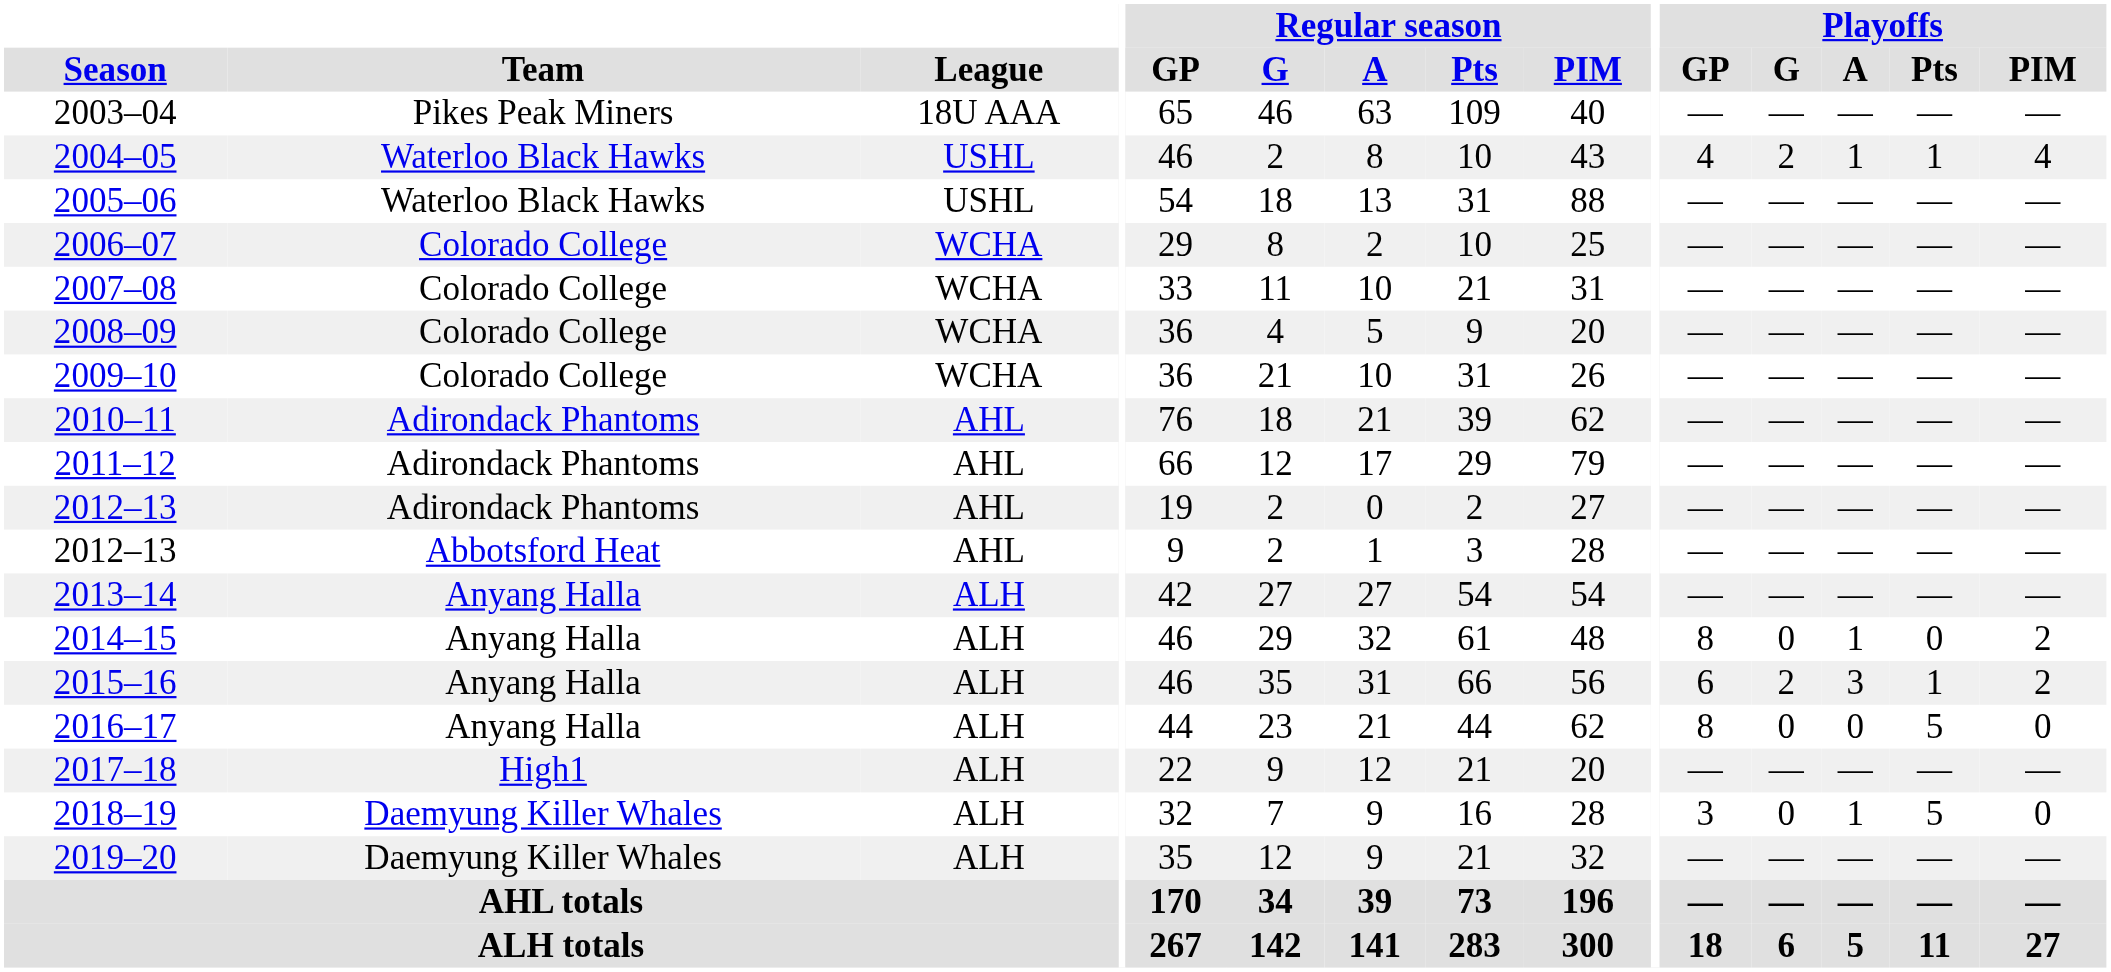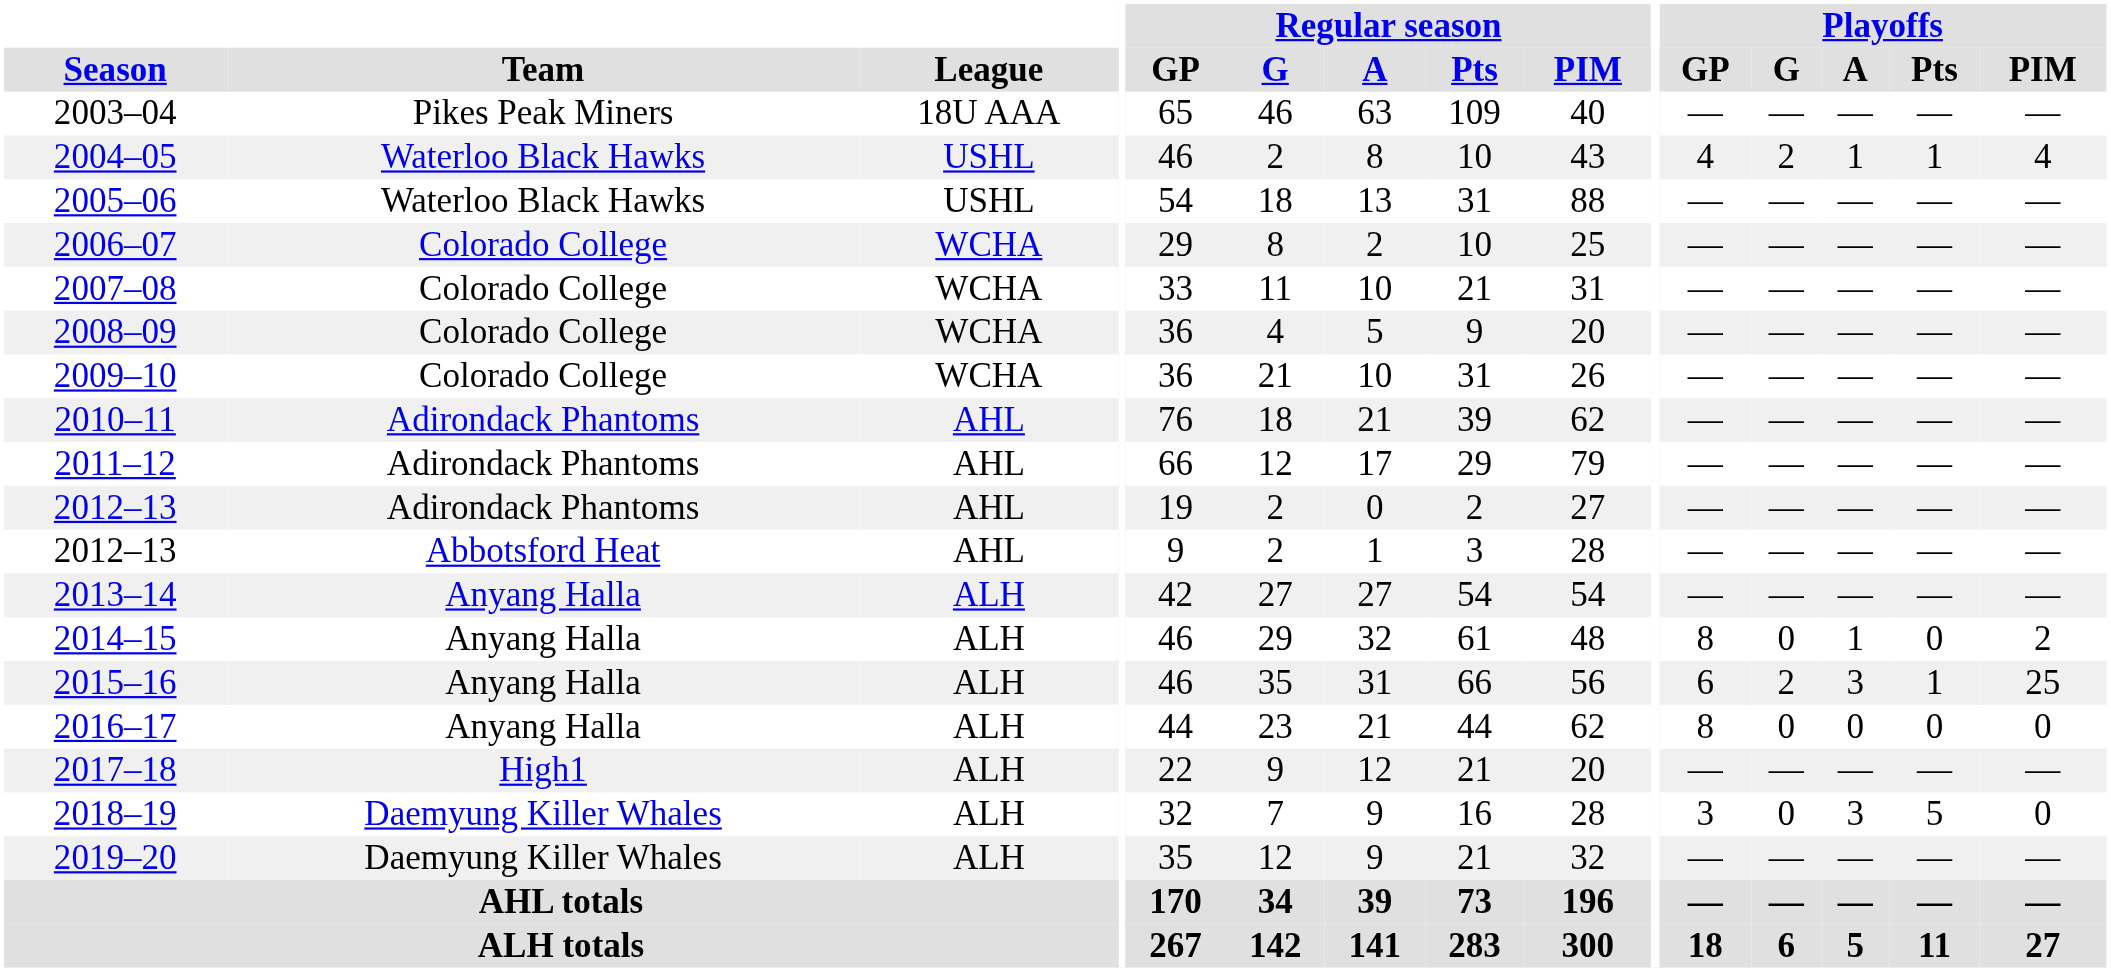2015–16 | Playoffs / PIM: 2 -> 25
2016–17 | Playoffs / Pts: 5 -> 0
2018–19 | Playoffs / A: 1 -> 3
